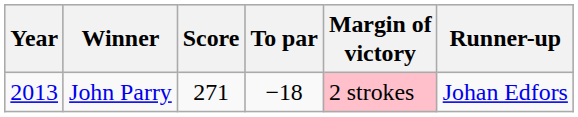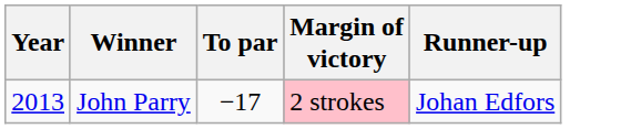- column: Score | 271
John Parry | To par: −18 -> −17
